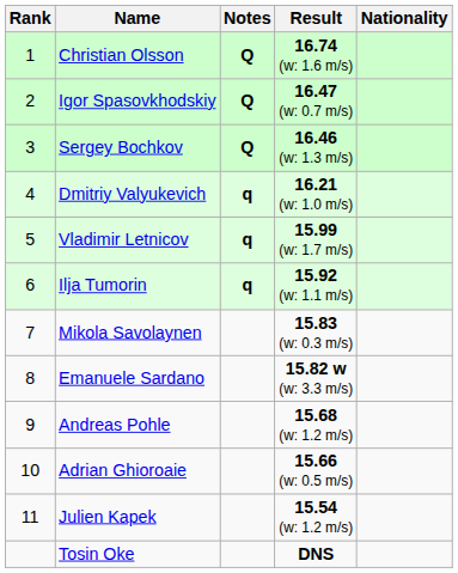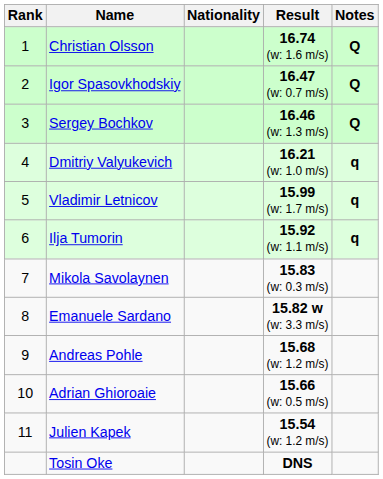columns swapped: Nationality <-> Notes
